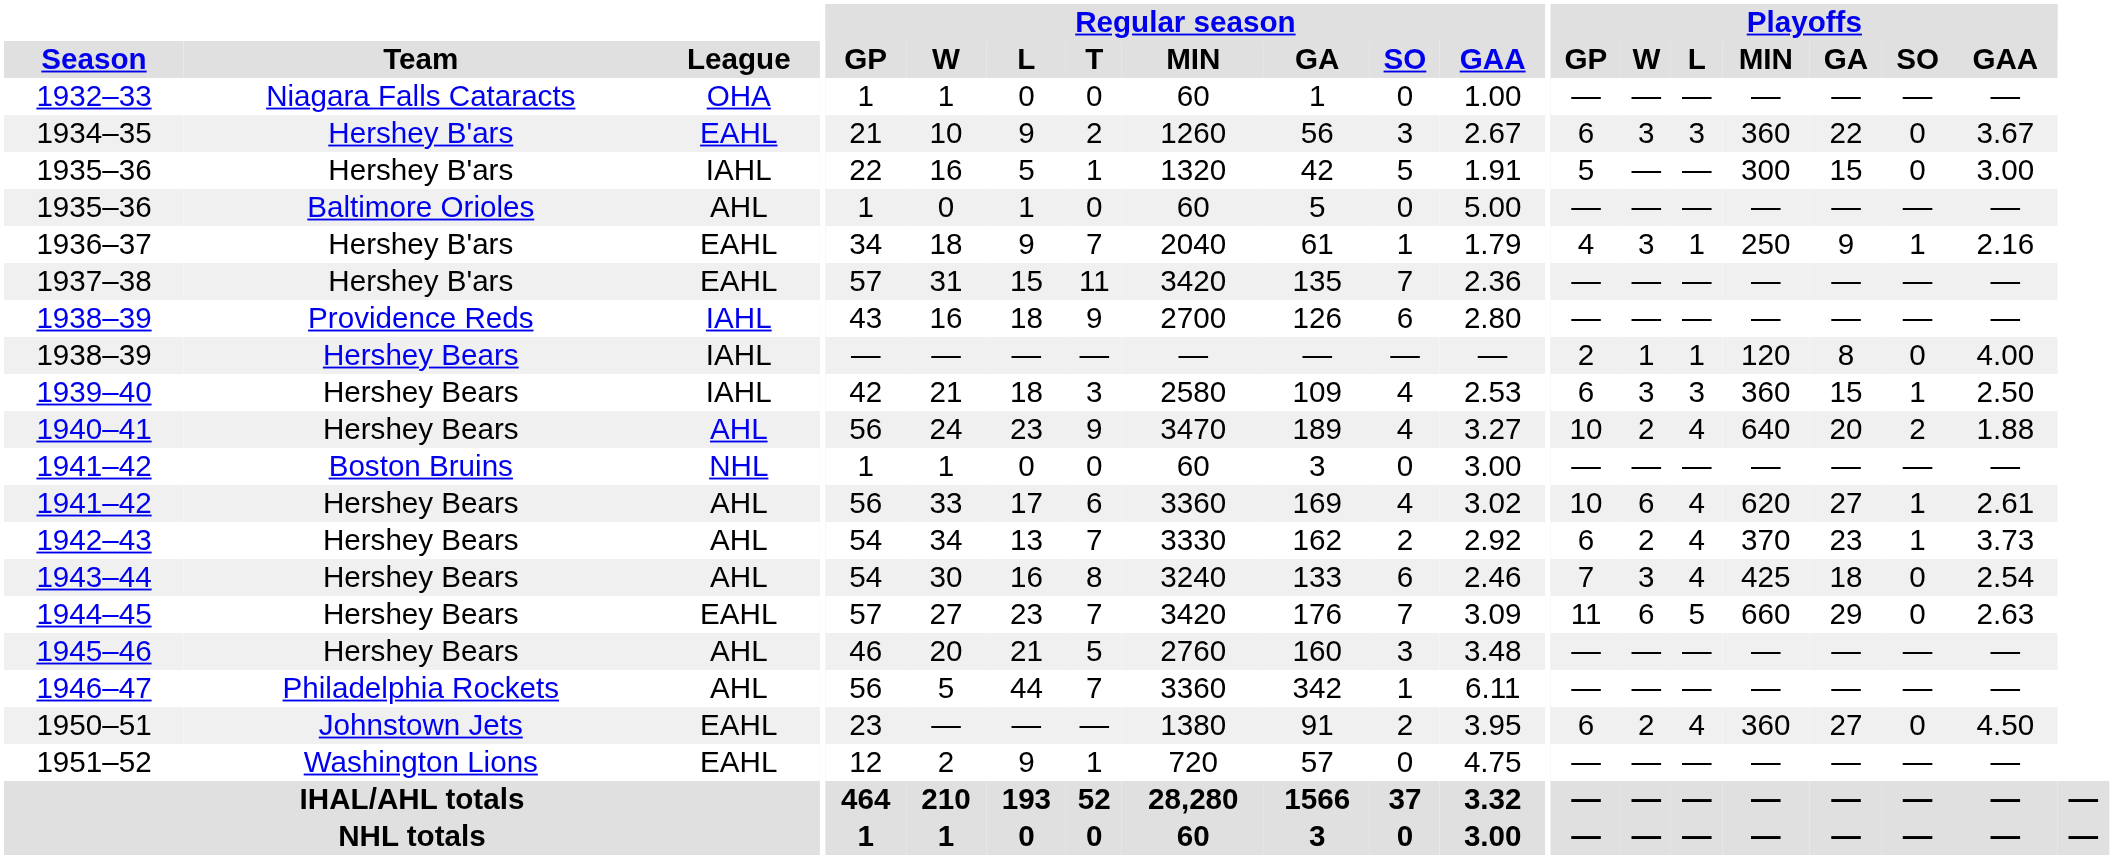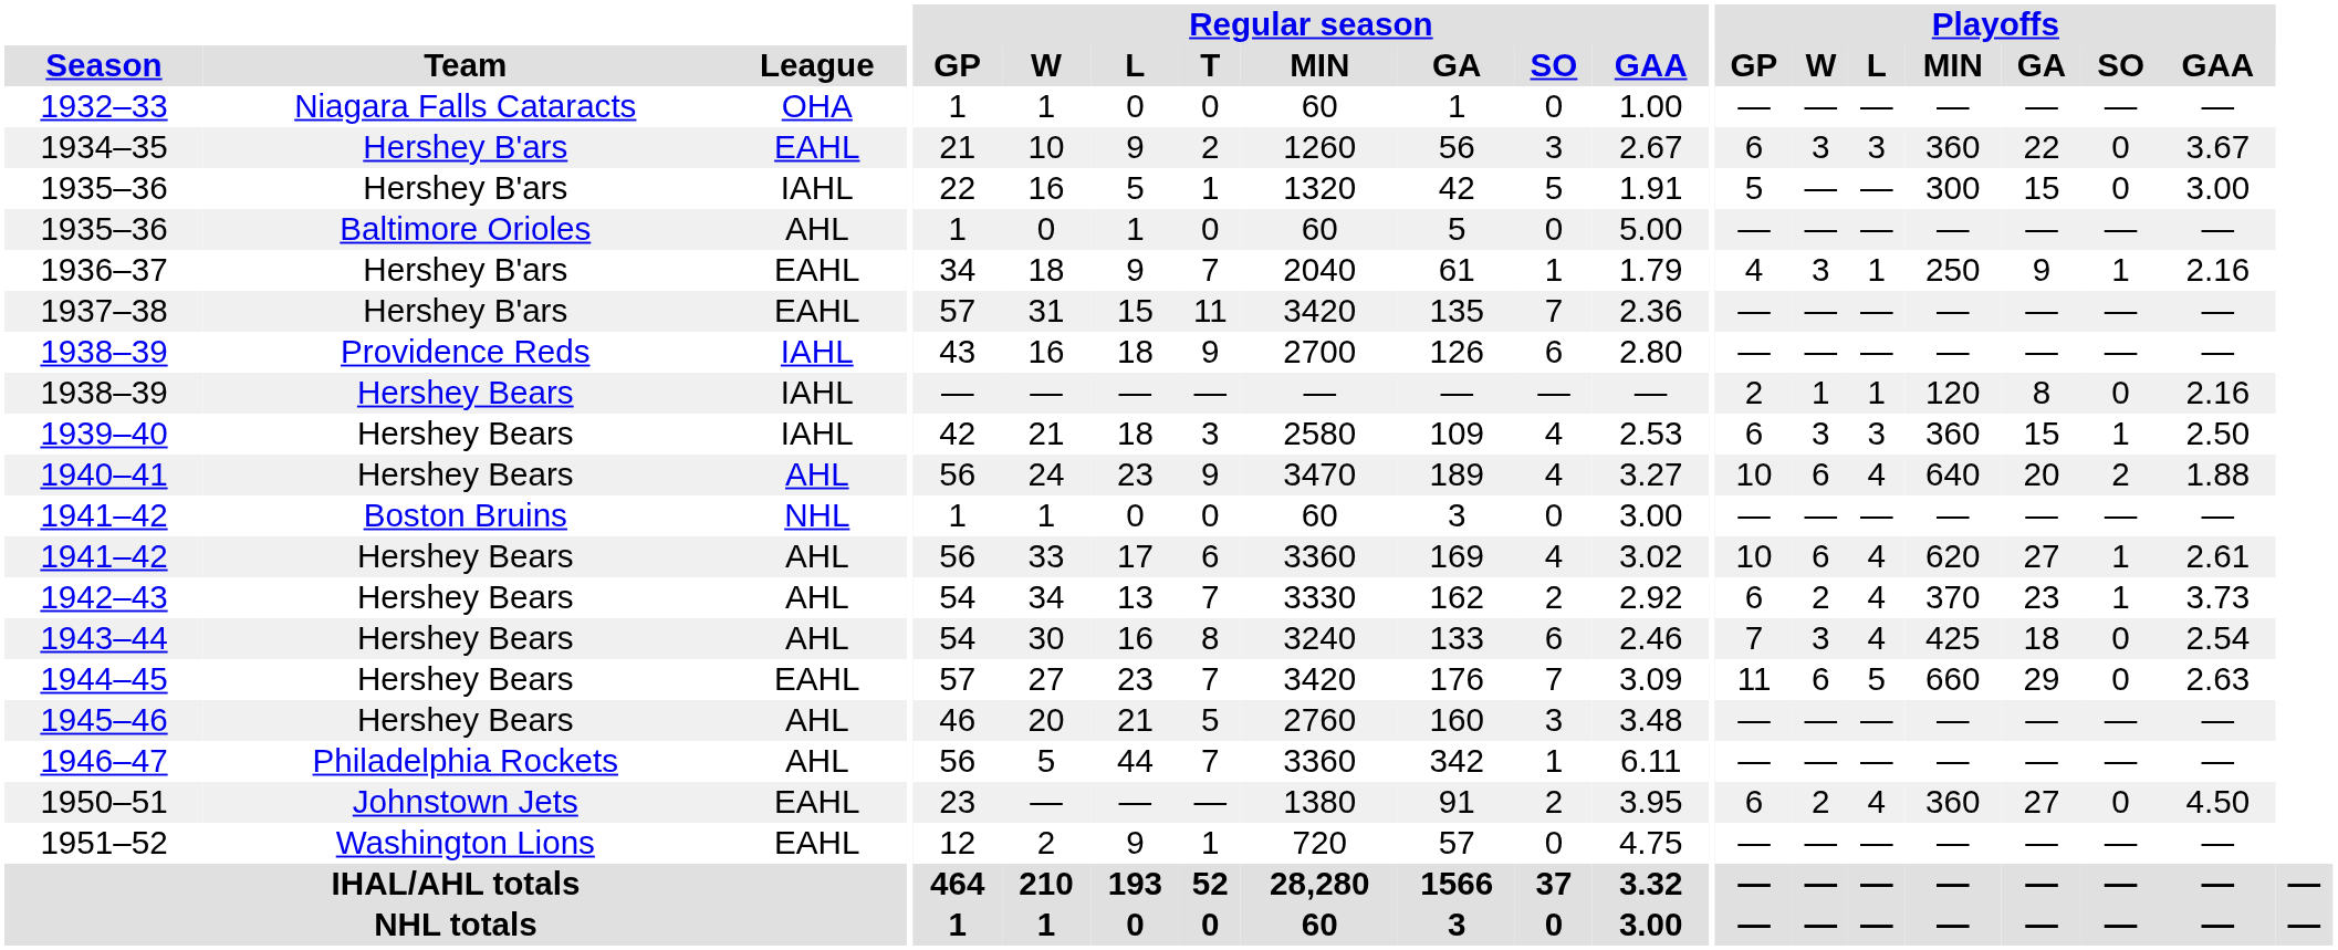1938–39 / Hershey Bears | Playoffs / GAA: 4.00 -> 2.16
1940–41 | Playoffs / W: 2 -> 6
